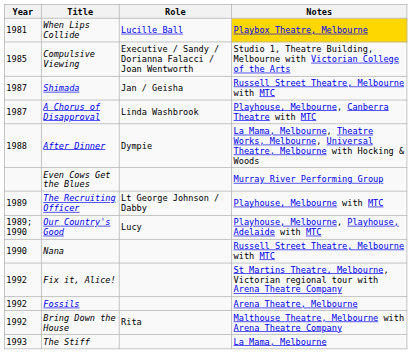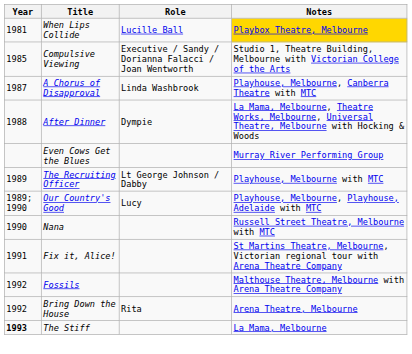- row: 1987 | Shimada | Jan / Geisha | Russell Street Theatre, Melbourne with MTC
Fix it, Alice! | Year: 1992 -> 1991
Fossils | Notes: Arena Theatre, Melbourne -> Malthouse Theatre, Melbourne with Arena Theatre Company
Bring Down the House | Notes: Malthouse Theatre, Melbourne with Arena Theatre Company -> Arena Theatre, Melbourne
The Stiff | Year: normal -> bold
